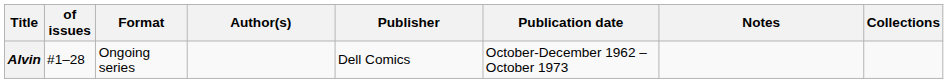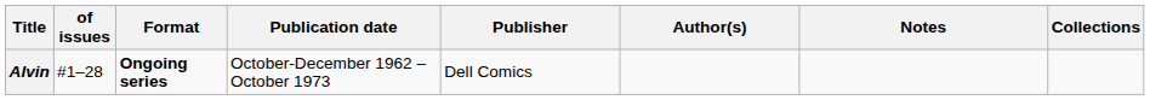columns swapped: Author(s) <-> Publication date
Alvin | Format: normal -> bold
